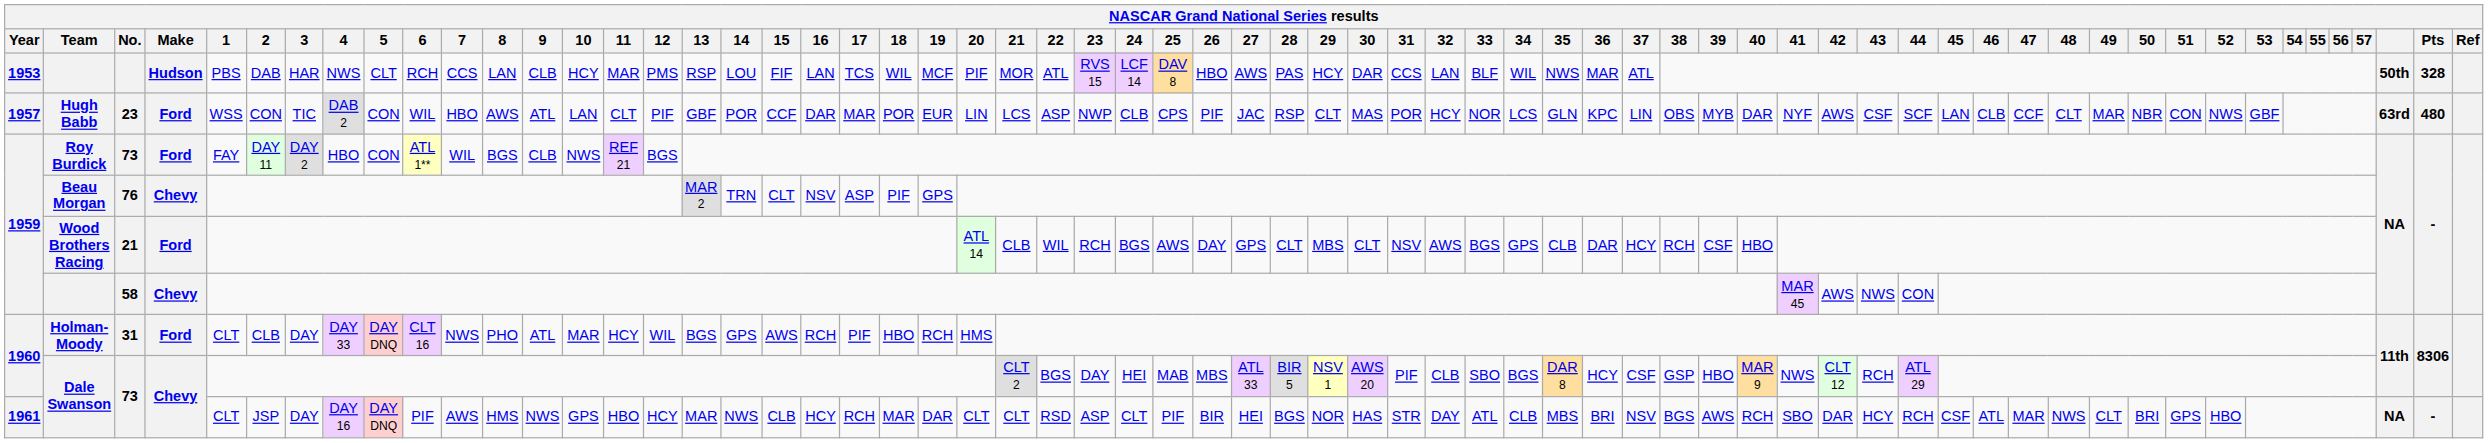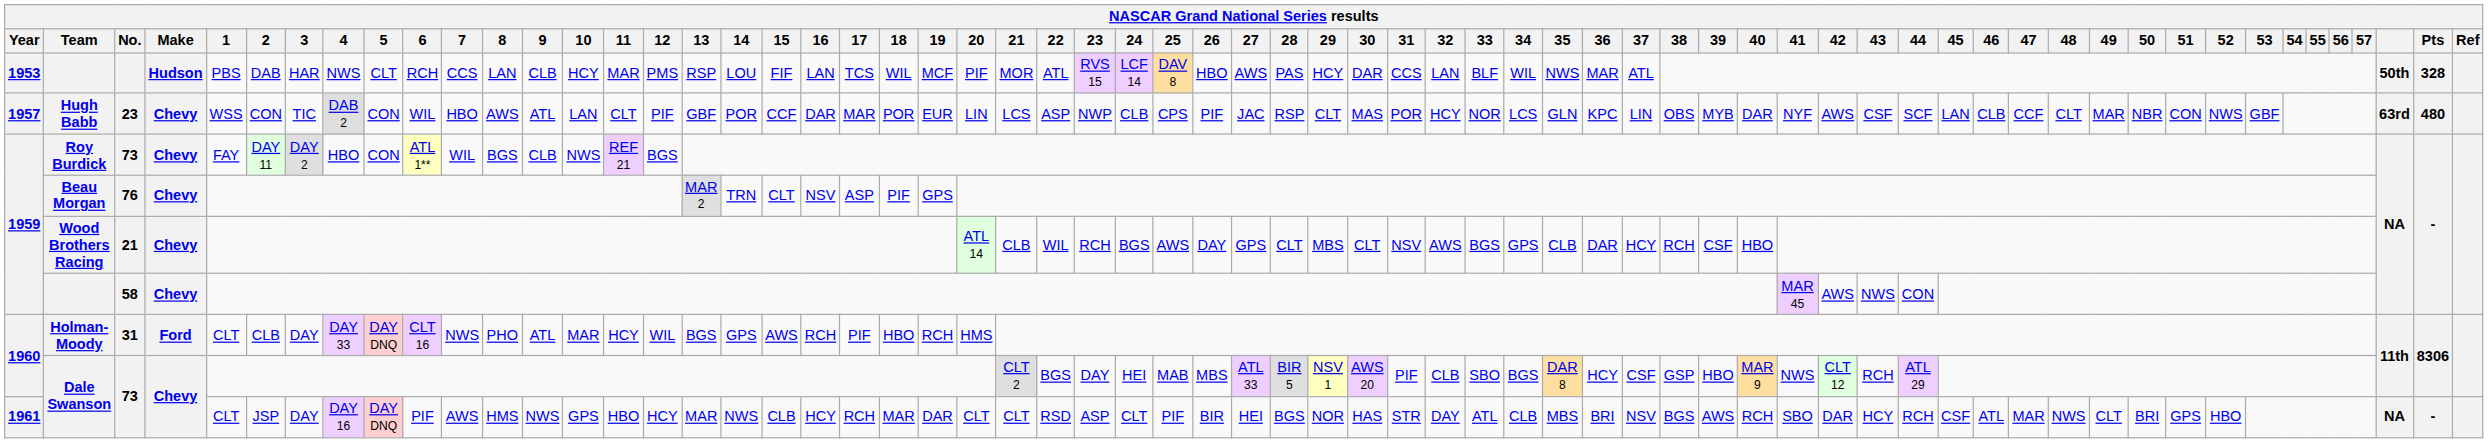Hugh Babb | Make: Ford -> Chevy
Roy Burdick | Make: Ford -> Chevy
Wood Brothers Racing | Make: Ford -> Chevy
